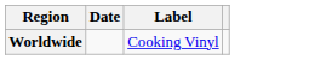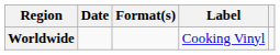+ column: Format(s)
